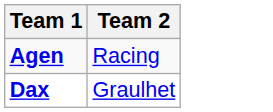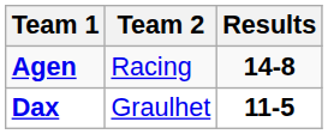+ column: Results | 14-8 | 11-5
